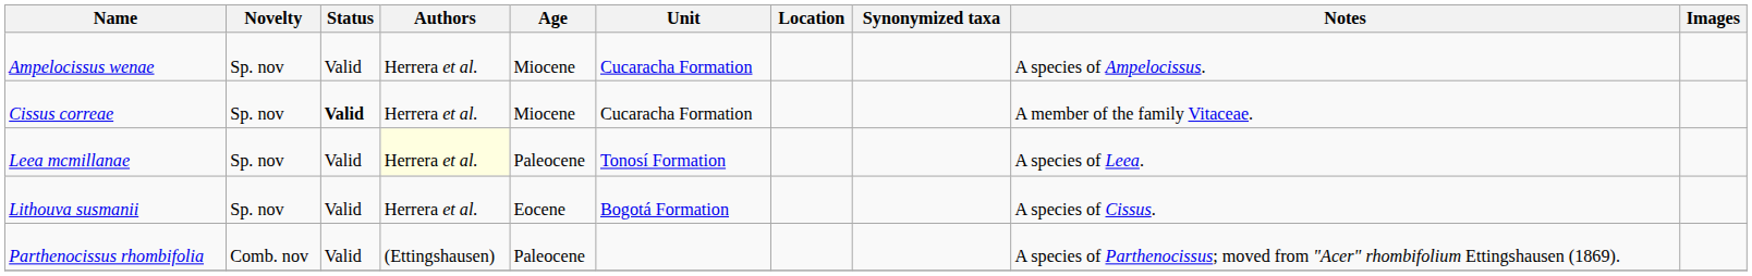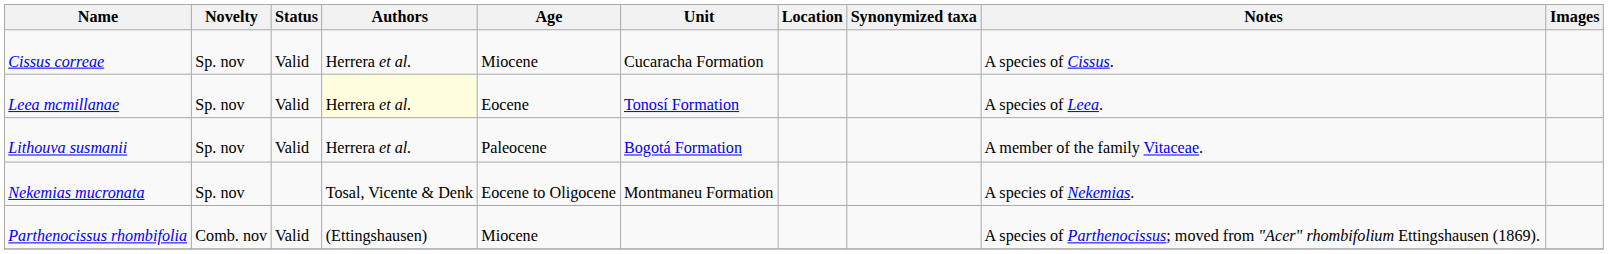- row: Ampelocissus wenae | Sp. nov | Valid | Herrera et al. | Miocene | Cucaracha Formation | A species of Ampelocissus.
Cissus correae | Status: bold -> normal
Cissus correae | Notes: A member of the family Vitaceae. -> A species of Cissus.
Leea mcmillanae | Age: Paleocene -> Eocene
Lithouva susmanii | Age: Eocene -> Paleocene
Lithouva susmanii | Notes: A species of Cissus. -> A member of the family Vitaceae.
+ row: Nekemias mucronata | Sp. nov | Tosal, Vicente & Denk | Eocene to Oligocene | Montmaneu Formation | A species of Nekemias.
Parthenocissus rhombifolia | Age: Paleocene -> Miocene
